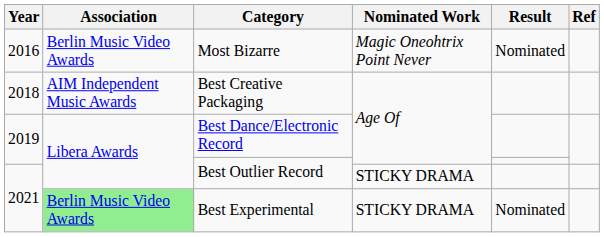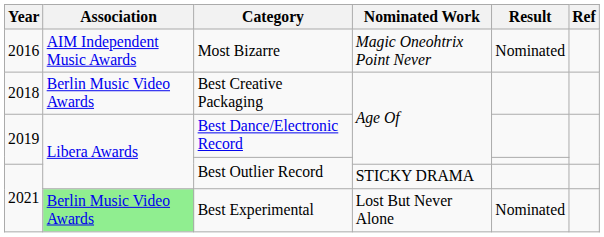Most Bizarre | Association: Berlin Music Video Awards -> AIM Independent Music Awards
Best Creative Packaging | Association: AIM Independent Music Awards -> Berlin Music Video Awards
Best Experimental | Nominated Work: STICKY DRAMA -> Lost But Never Alone
